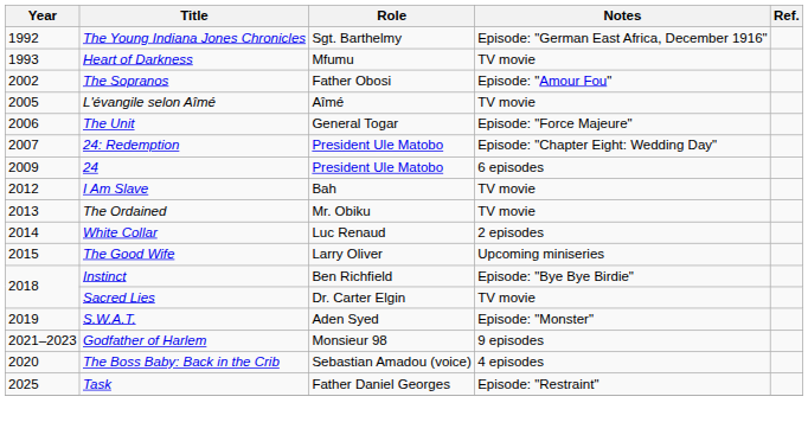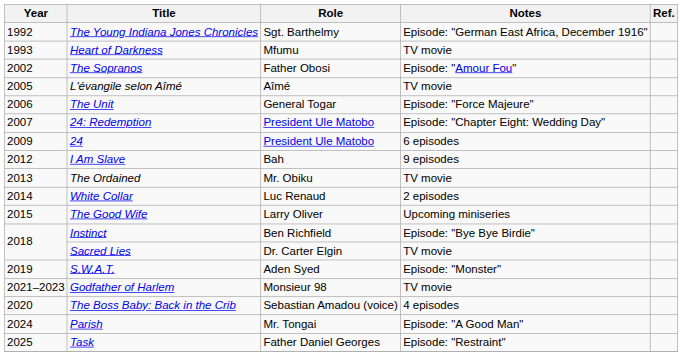I Am Slave | Notes: TV movie -> 9 episodes
Godfather of Harlem | Notes: 9 episodes -> TV movie
+ row: 2024 | Parish | Mr. Tongai | Episode: "A Good Man"
